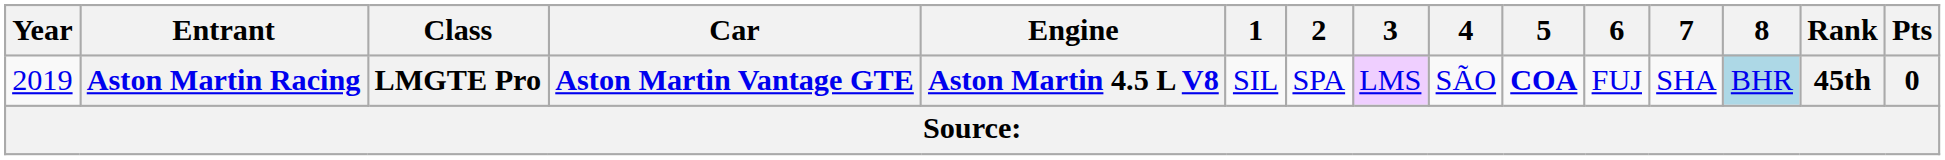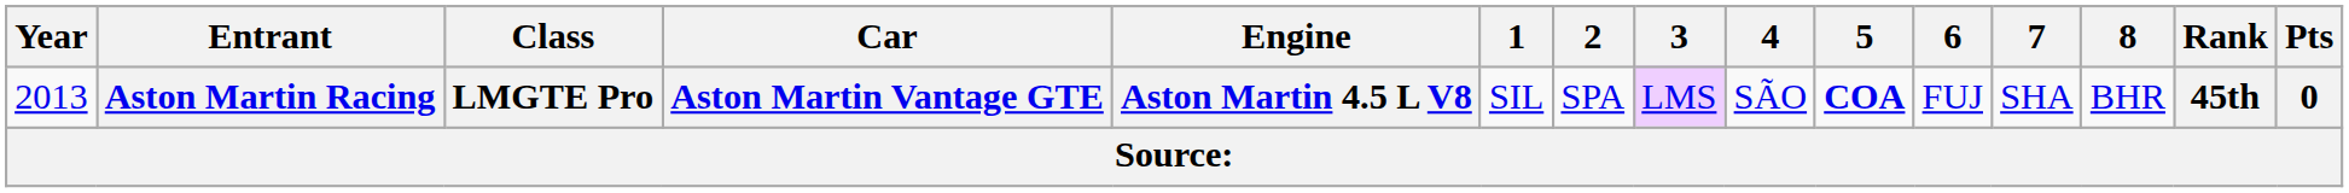Aston Martin Racing | Year: 2019 -> 2013
Aston Martin Racing | 8: lightblue background -> no background
